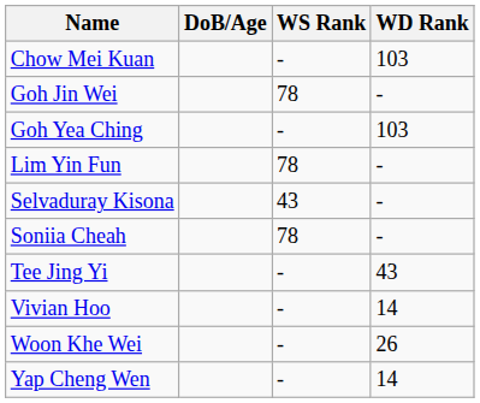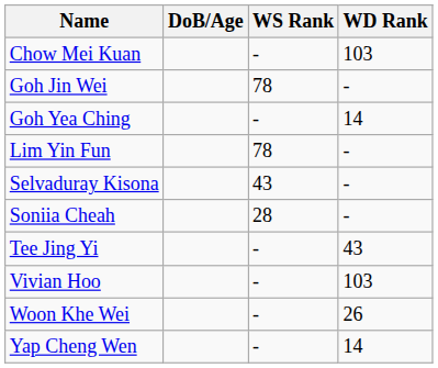Goh Yea Ching | WD Rank: 103 -> 14
Soniia Cheah | WS Rank: 78 -> 28
Vivian Hoo | WD Rank: 14 -> 103
